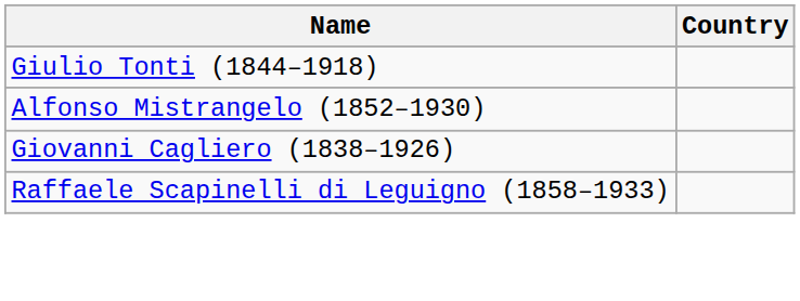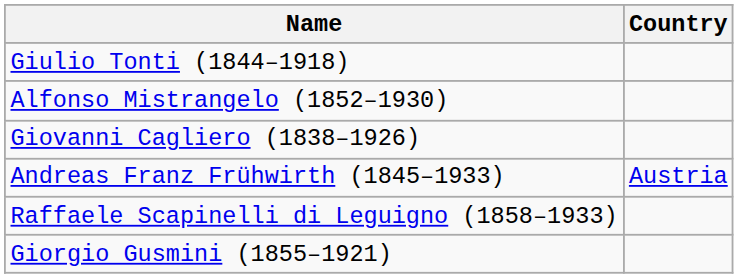+ row: Andreas Franz Frühwirth (1845–1933) | Austria
+ row: Giorgio Gusmini (1855–1921)
